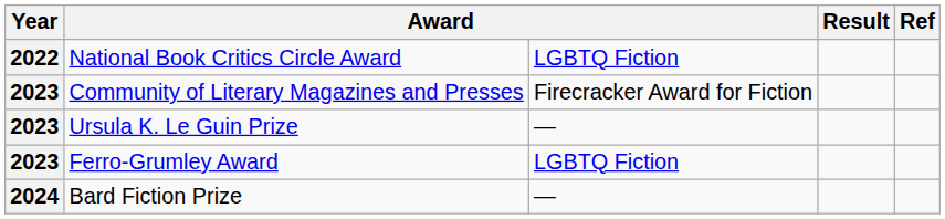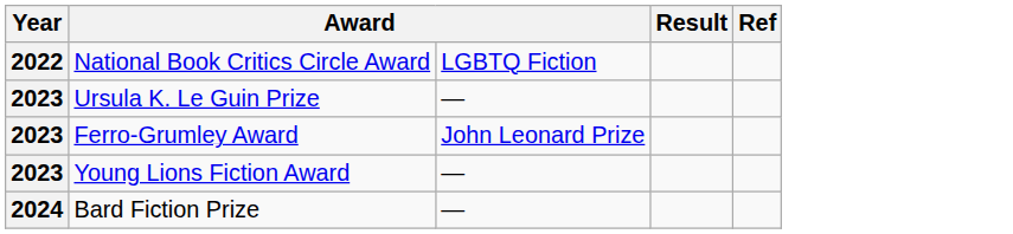- row: 2023 | Community of Literary Magazines and Presses | Firecracker Award for Fiction
Ferro-Grumley Award | column 3: LGBTQ Fiction -> John Leonard Prize
+ row: 2023 | Young Lions Fiction Award | —
